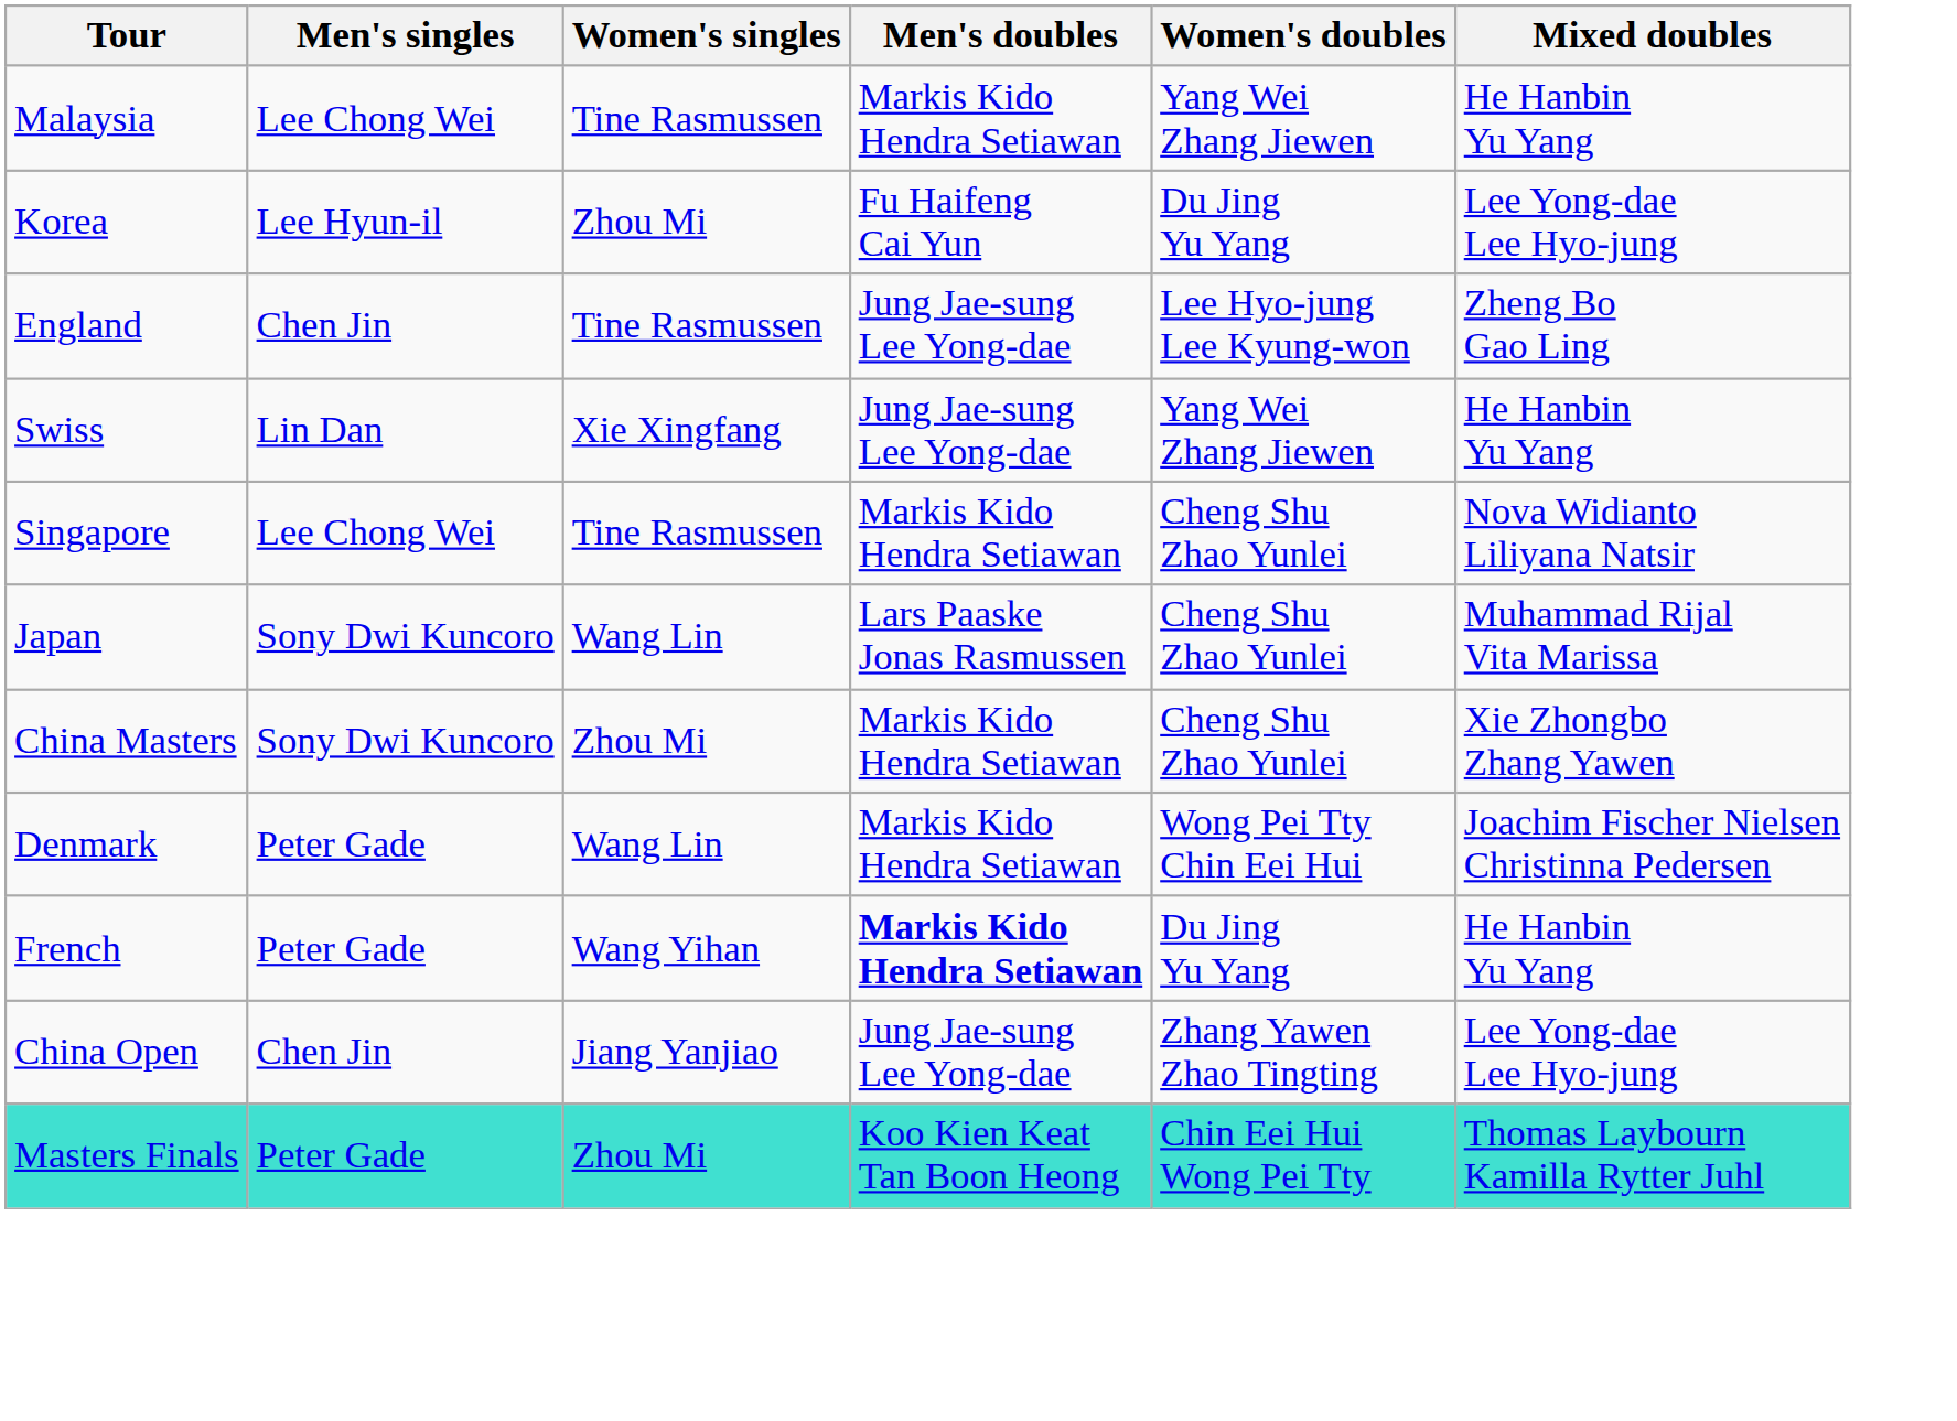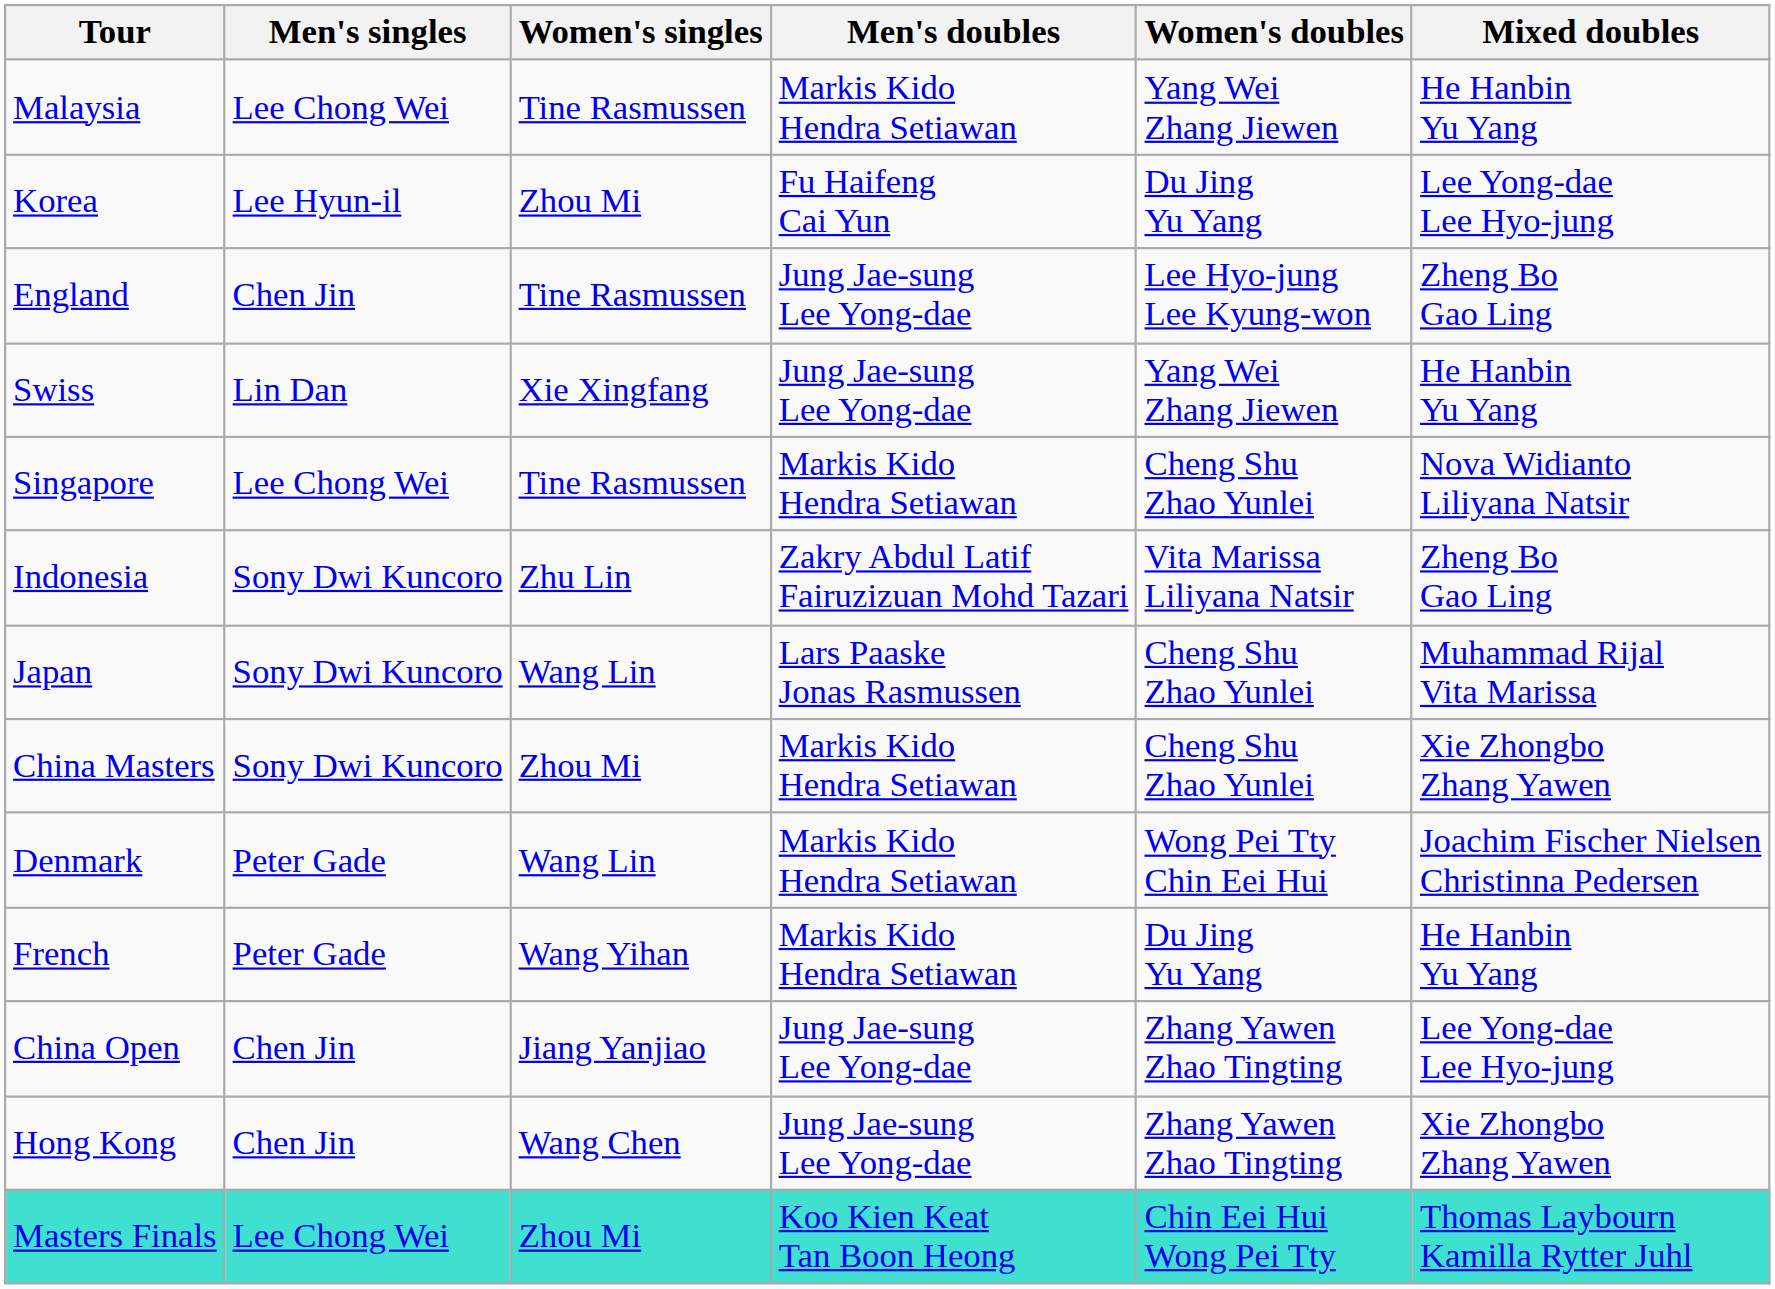+ row: Indonesia | Sony Dwi Kuncoro | Zhu Lin | Zakry Abdul Latif Fairuzizuan Mohd Tazari | Vita Marissa Liliyana Natsir | Zheng Bo Gao Ling
French | Men's doubles: bold -> normal
+ row: Hong Kong | Chen Jin | Wang Chen | Jung Jae-sung Lee Yong-dae | Zhang Yawen Zhao Tingting | Xie Zhongbo Zhang Yawen
Masters Finals | Men's singles: Peter Gade -> Lee Chong Wei
